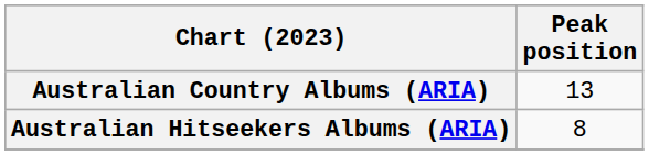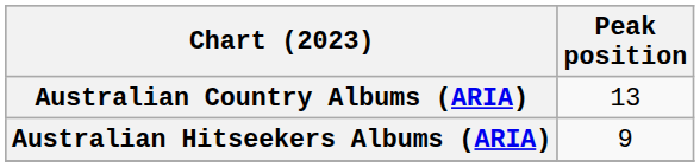Australian Hitseekers Albums (ARIA) | Peak position: 8 -> 9
